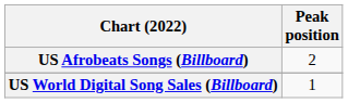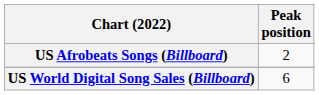US World Digital Song Sales (Billboard) | Peak position: 1 -> 6
